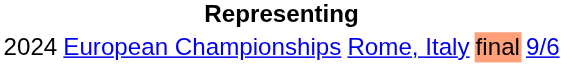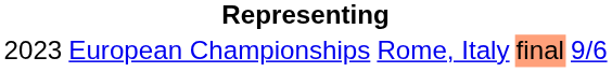European Championships | column 1: 2024 -> 2023
